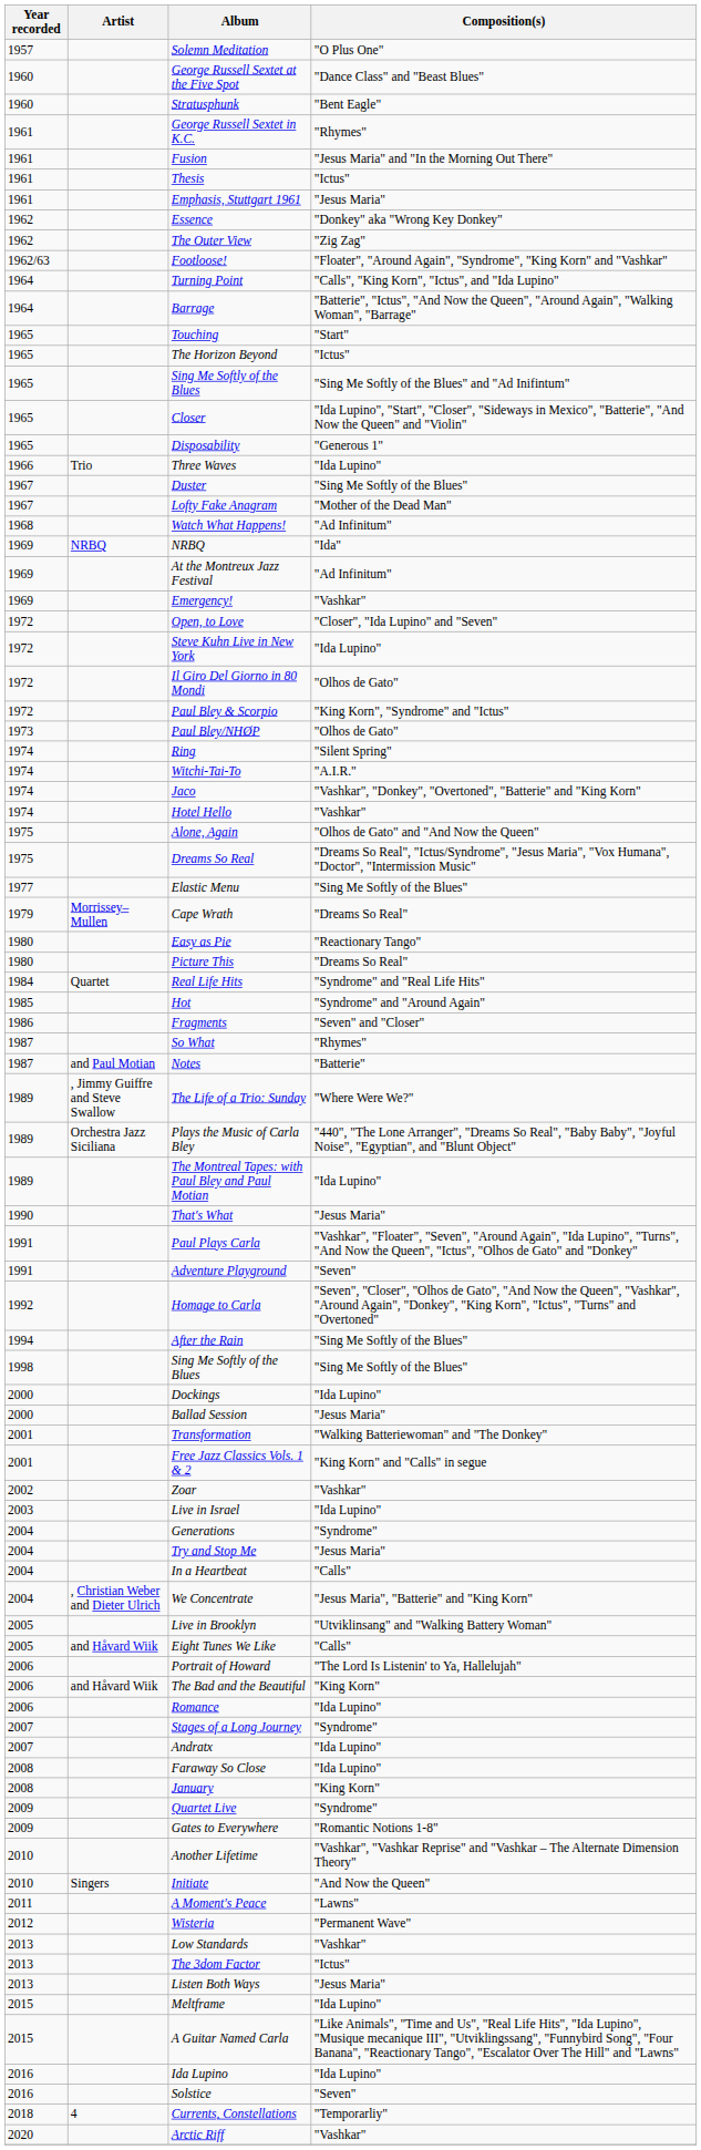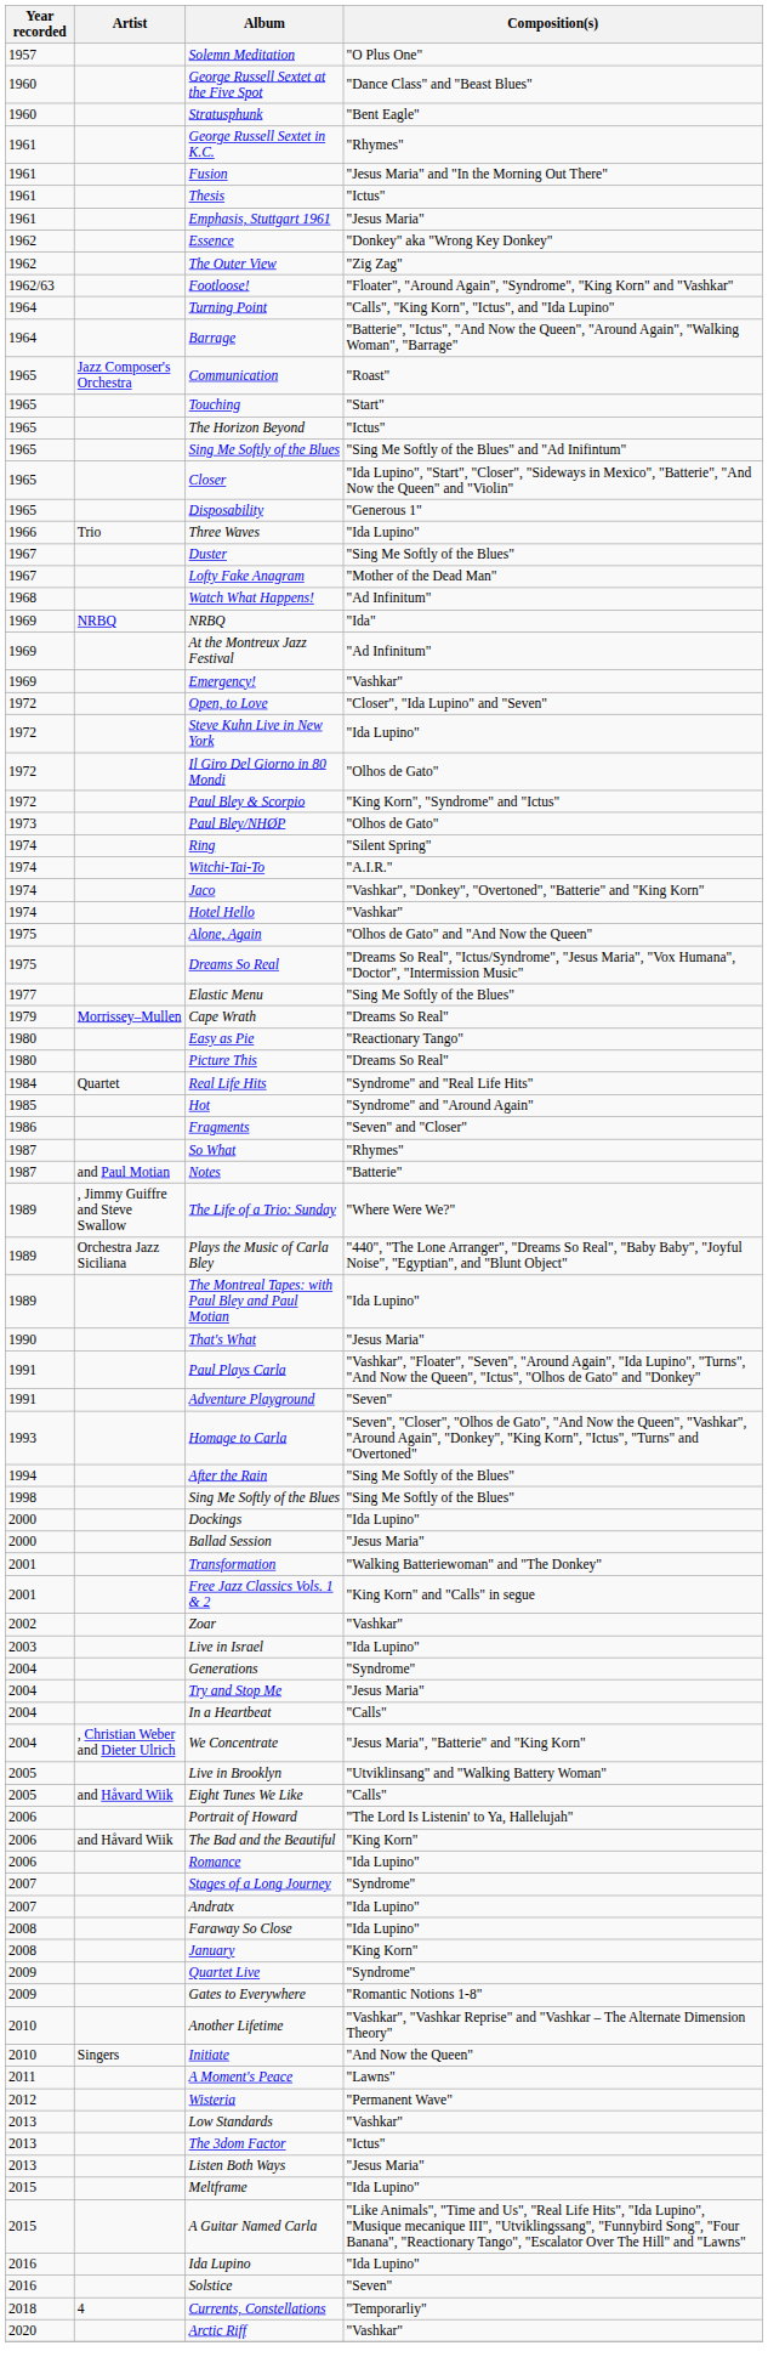+ row: 1965 | Jazz Composer's Orchestra | Communication | "Roast"
Homage to Carla | Year recorded: 1992 -> 1993
